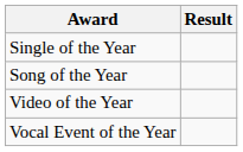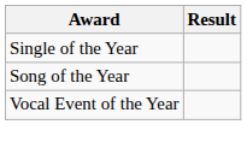- row: Video of the Year
